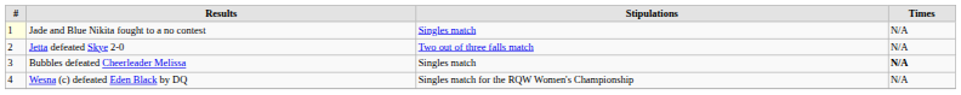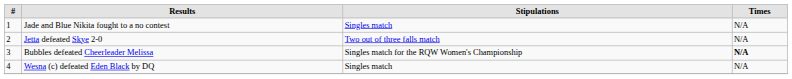Jade and Blue Nikita fought to a no contest | #: lightyellow background -> no background
Bubbles defeated Cheerleader Melissa | Stipulations: Singles match -> Singles match for the RQW Women's Championship
Wesna (c) defeated Eden Black by DQ | Stipulations: Singles match for the RQW Women's Championship -> Singles match
